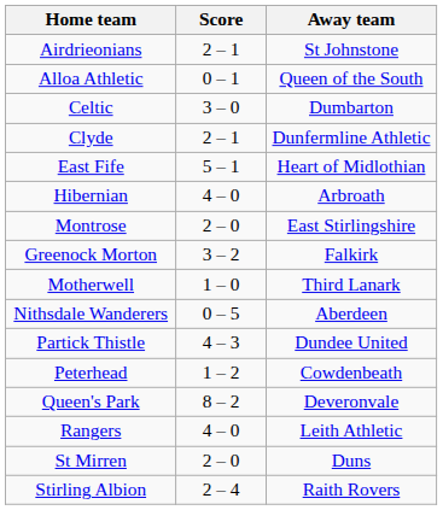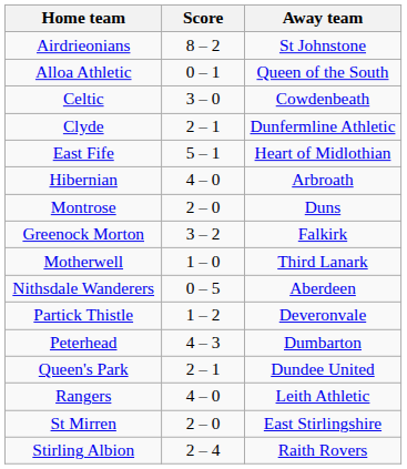Airdrieonians | Score: 2 – 1 -> 8 – 2
Celtic | Away team: Dumbarton -> Cowdenbeath
Montrose | Away team: East Stirlingshire -> Duns
Partick Thistle | Score: 4 – 3 -> 1 – 2
Partick Thistle | Away team: Dundee United -> Deveronvale
Peterhead | Score: 1 – 2 -> 4 – 3
Peterhead | Away team: Cowdenbeath -> Dumbarton
Queen's Park | Score: 8 – 2 -> 2 – 1
Queen's Park | Away team: Deveronvale -> Dundee United
St Mirren | Away team: Duns -> East Stirlingshire
